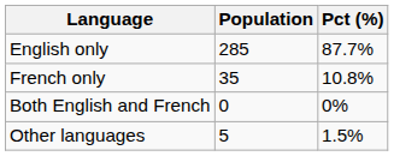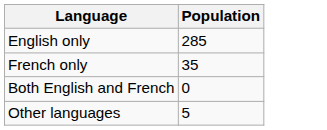- column: Pct (%) | 87.7% | 10.8% | 0% | 1.5%
